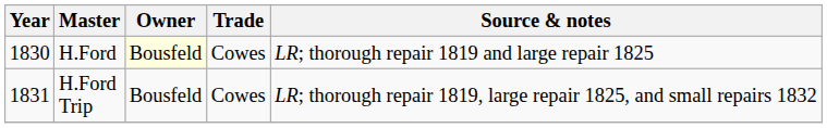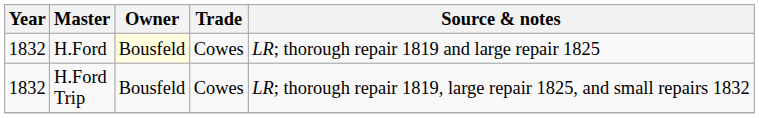H.Ford | Year: 1830 -> 1832
H.Ford Trip | Year: 1831 -> 1832
